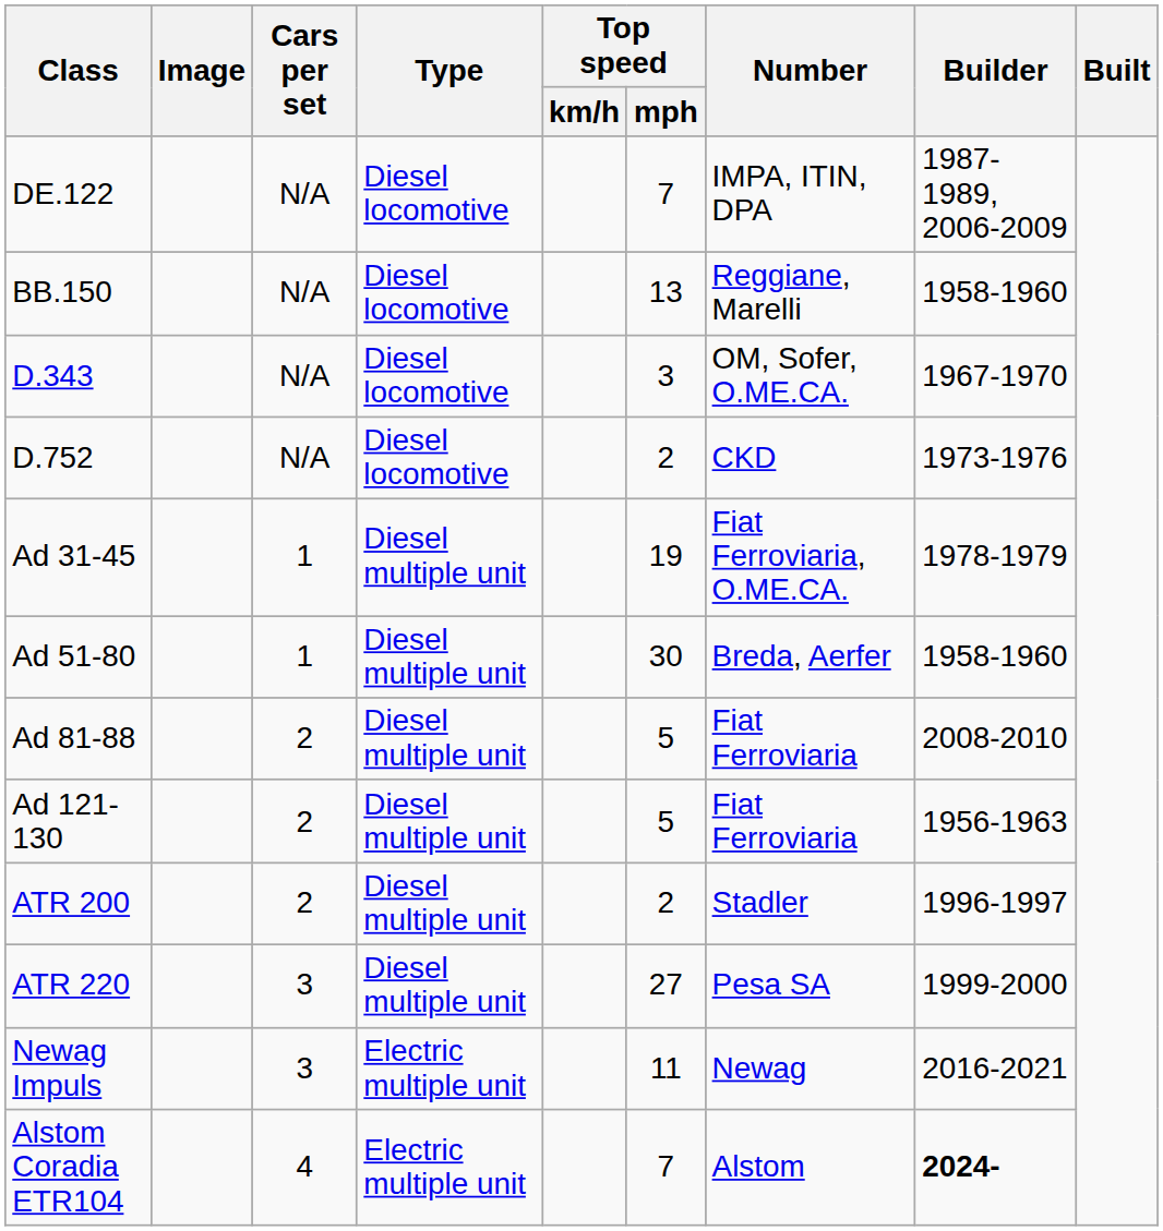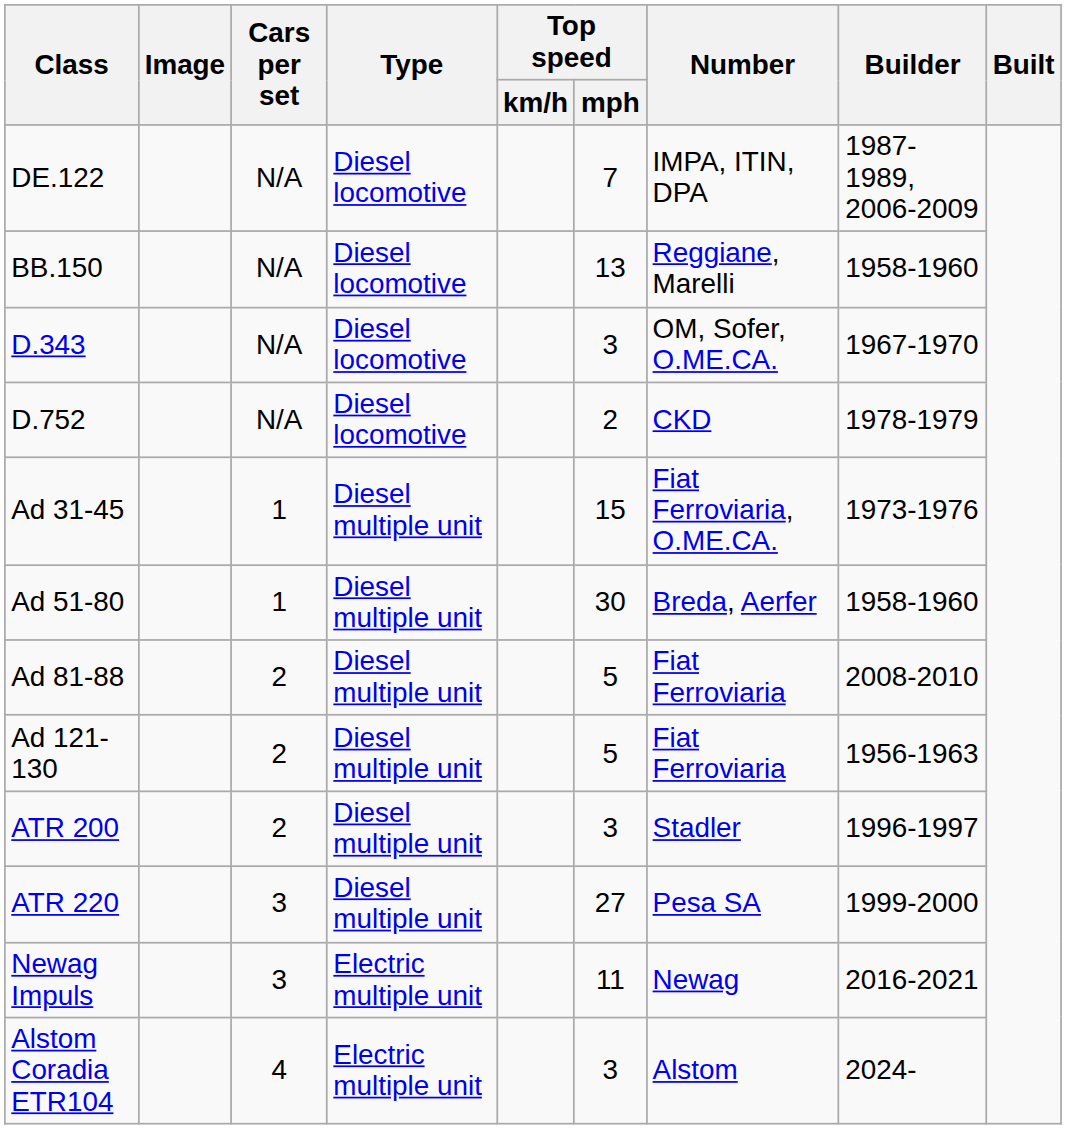D.752 | Builder: 1973-1976 -> 1978-1979
Ad 31-45 | Top speed / mph: 19 -> 15
Ad 31-45 | Builder: 1978-1979 -> 1973-1976
ATR 200 | Top speed / mph: 2 -> 3
Alstom Coradia ETR104 | Top speed / mph: 7 -> 3
Alstom Coradia ETR104 | Builder: bold -> normal
